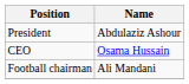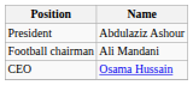rows swapped: CEO <-> Football chairman
